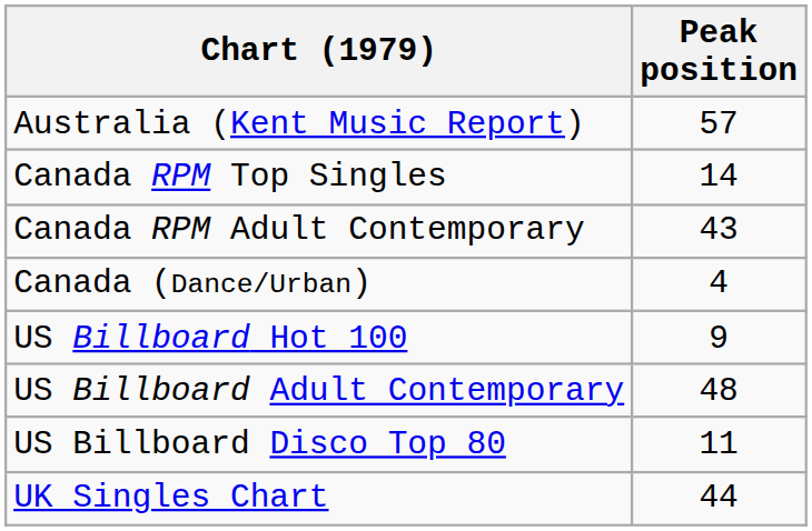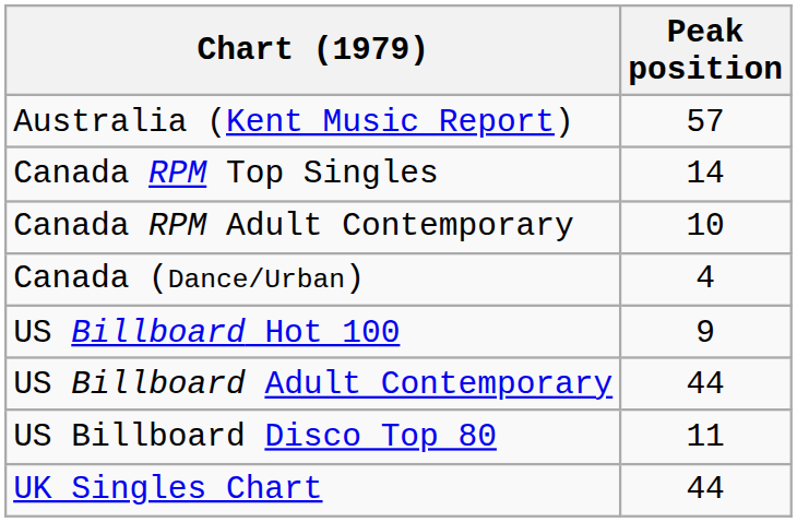Canada RPM Adult Contemporary | Peak position: 43 -> 10
US Billboard Adult Contemporary | Peak position: 48 -> 44
